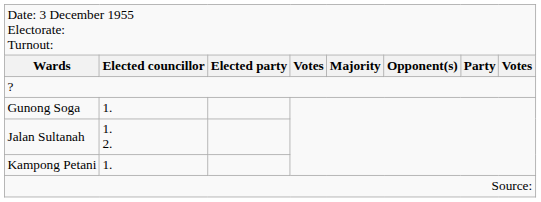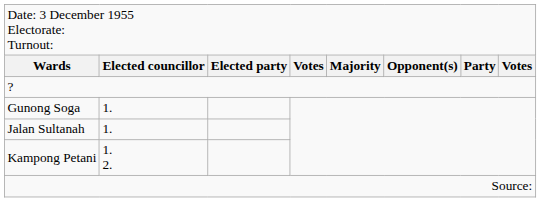Jalan Sultanah | column 2: 1. 2. -> 1.
Kampong Petani | column 2: 1. -> 1. 2.
